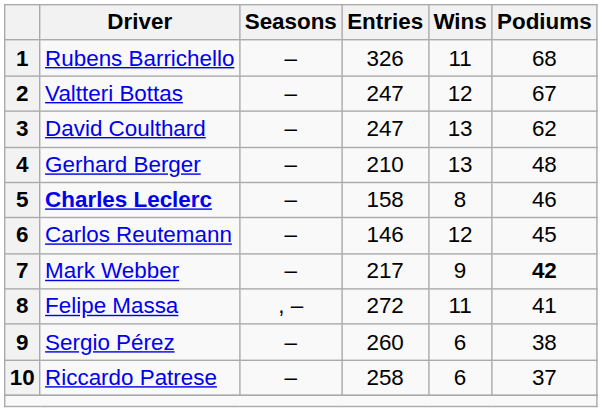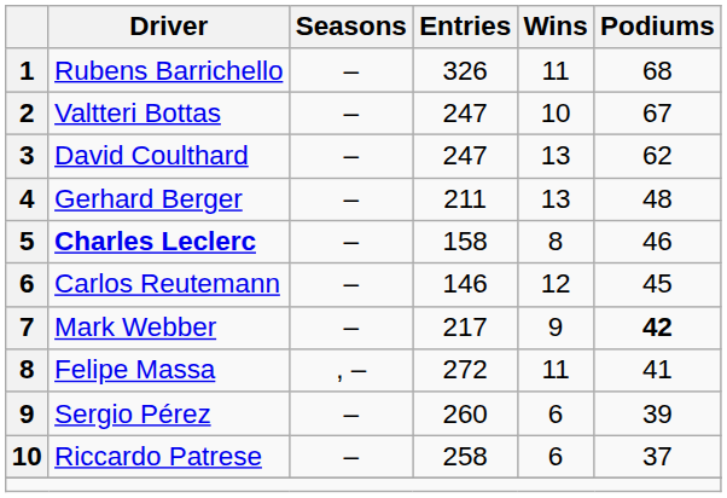Valtteri Bottas | Wins: 12 -> 10
Gerhard Berger | Entries: 210 -> 211
Sergio Pérez | Podiums: 38 -> 39
